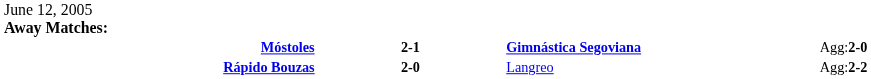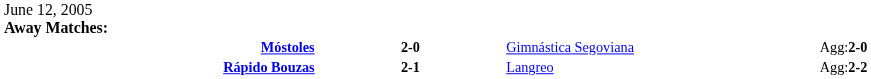Móstoles | column 2: 2-1 -> 2-0
Móstoles | column 3: bold -> normal
Rápido Bouzas | column 2: 2-0 -> 2-1
